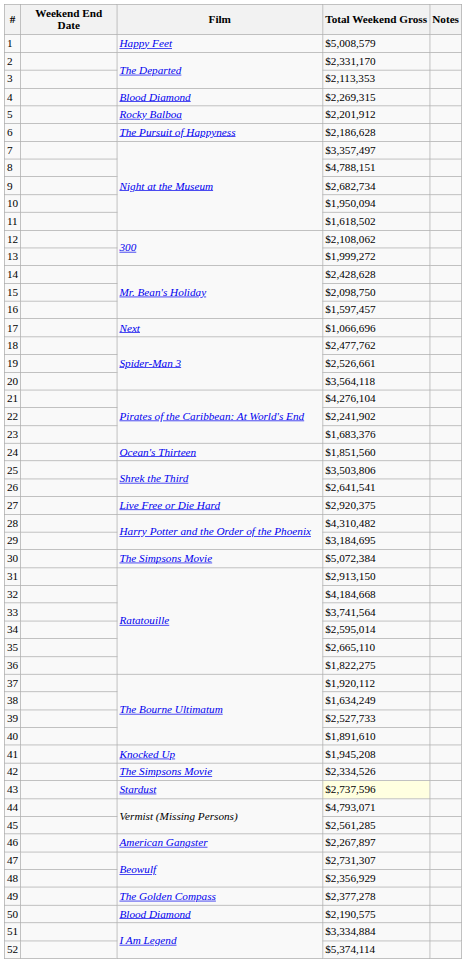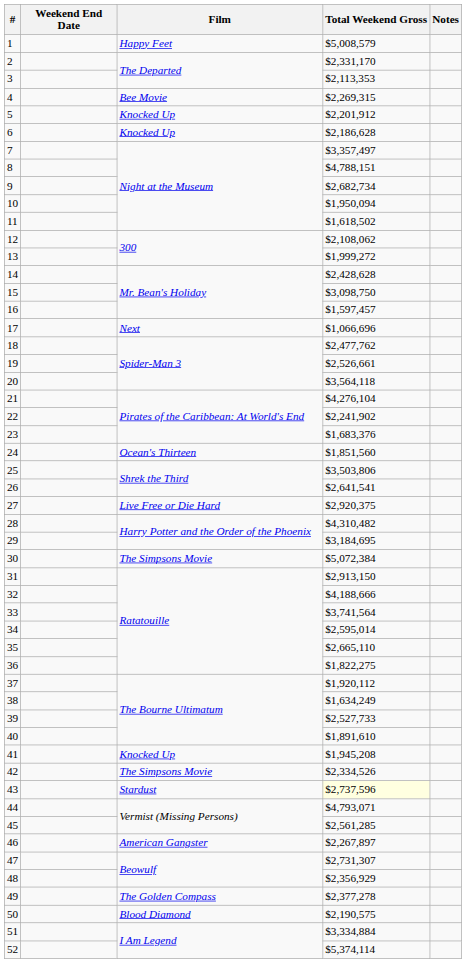4 | Film: Blood Diamond -> Bee Movie
5 | Film: Rocky Balboa -> Knocked Up
6 | Film: The Pursuit of Happyness -> Knocked Up
15 | Total Weekend Gross: $2,098,750 -> $3,098,750
32 | Total Weekend Gross: $4,184,668 -> $4,188,666
